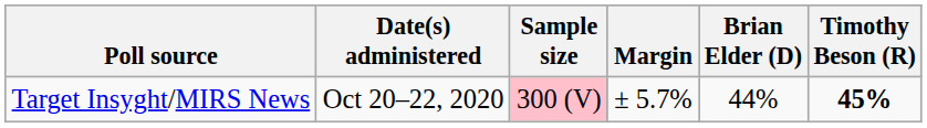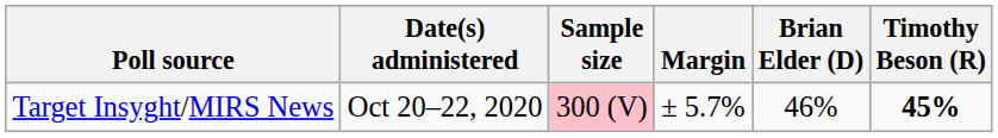Target Insyght/MIRS News | Brian Elder (D): 44% -> 46%
